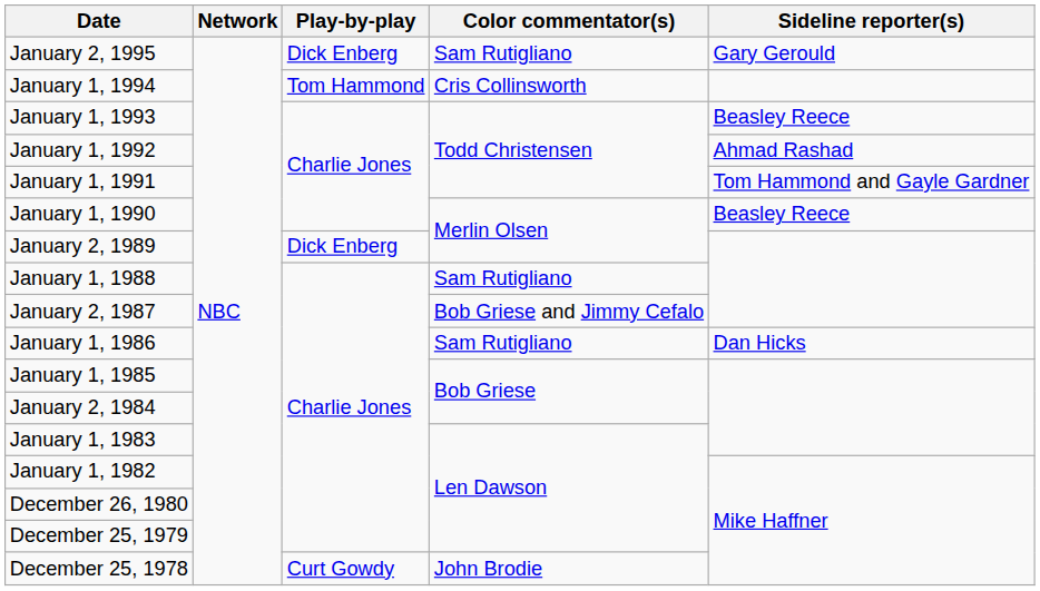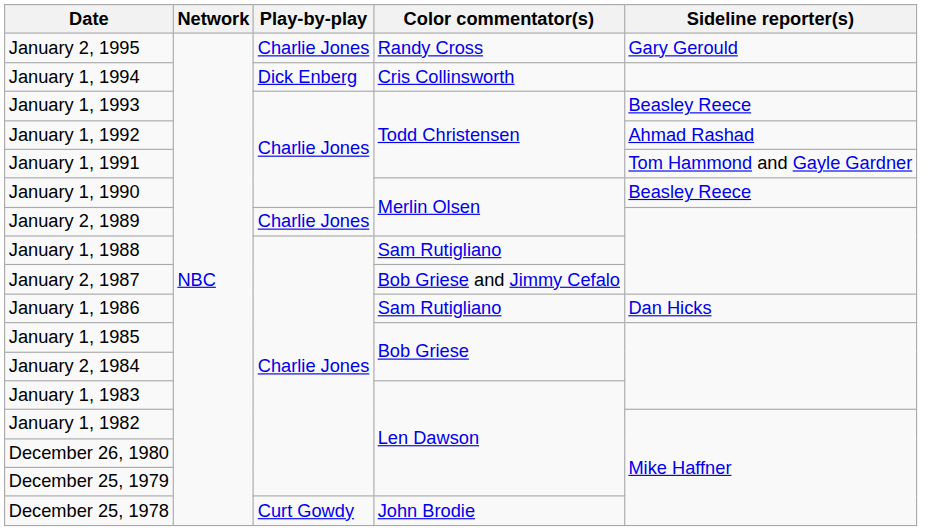January 2, 1995 | Play-by-play: Dick Enberg -> Charlie Jones
January 2, 1995 | Color commentator(s): Sam Rutigliano -> Randy Cross
January 1, 1994 | Play-by-play: Tom Hammond -> Dick Enberg
January 2, 1989 | Play-by-play: Dick Enberg -> Charlie Jones
